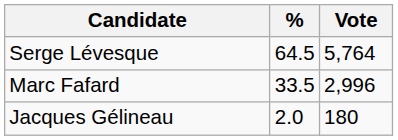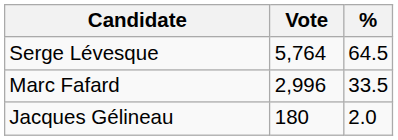columns swapped: Vote <-> %
